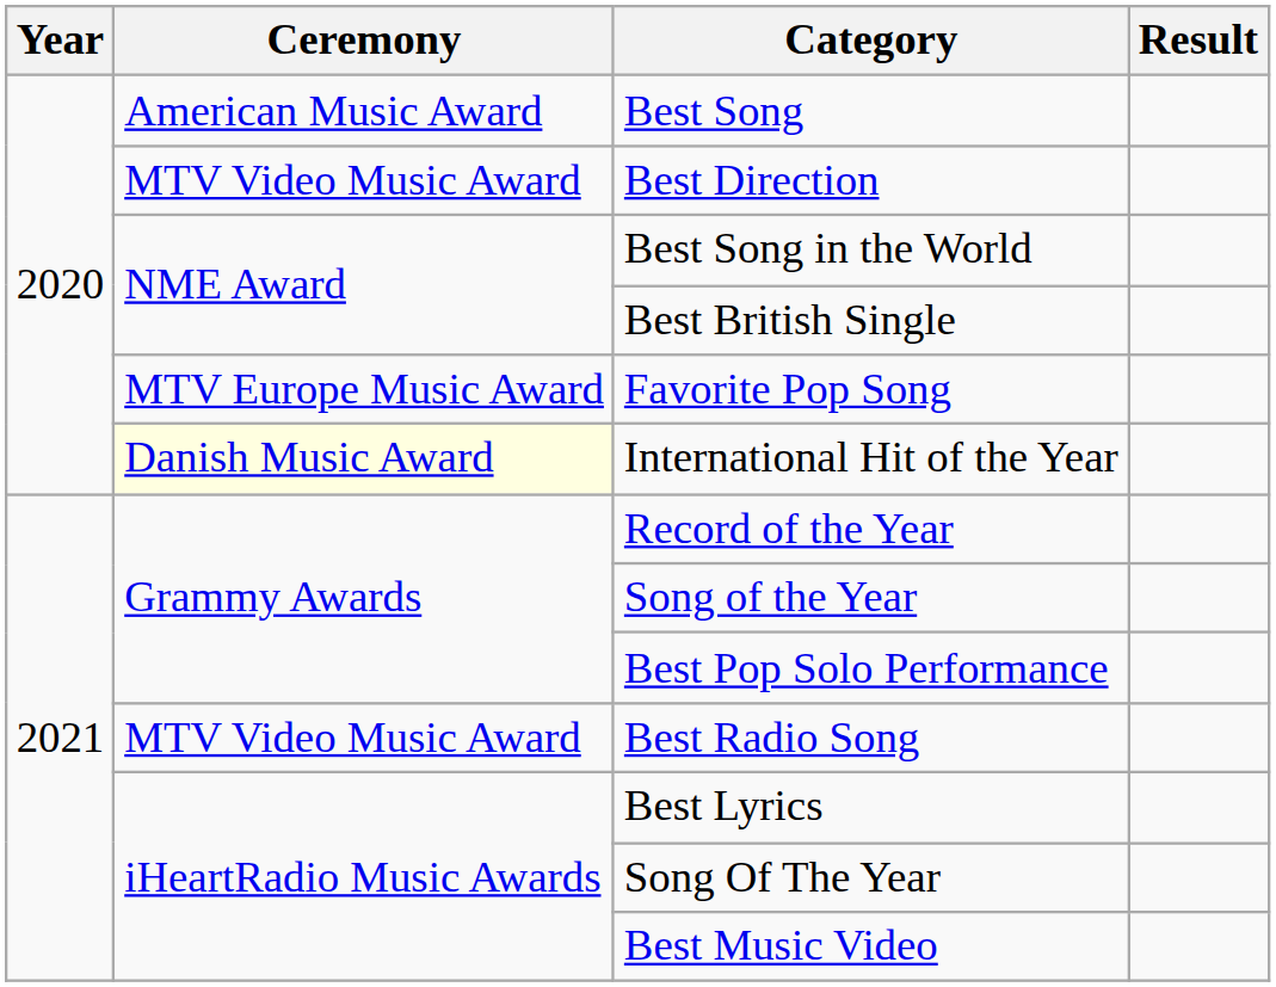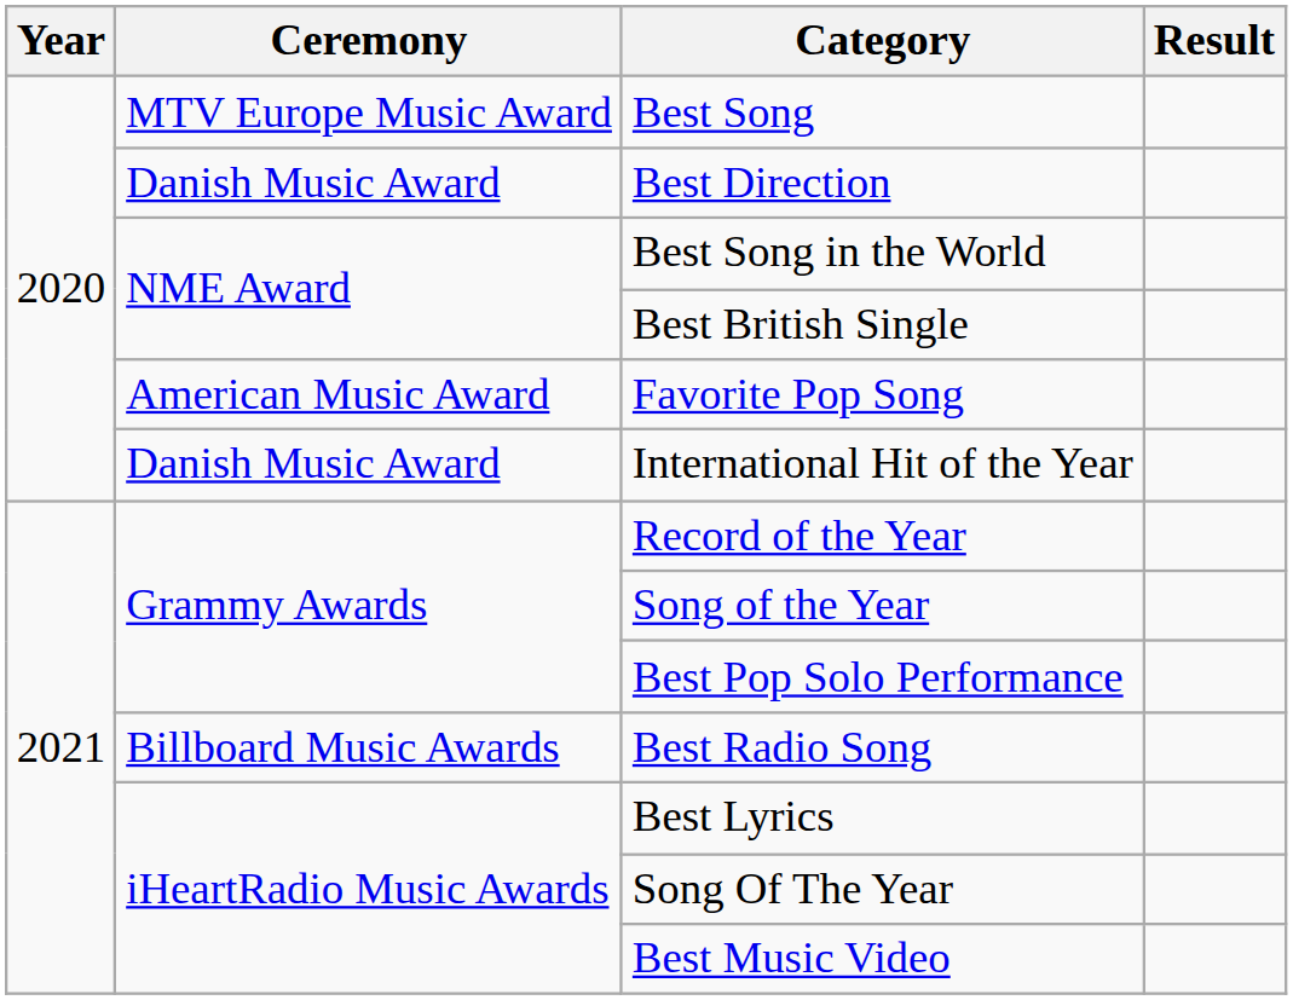Best Song | Ceremony: American Music Award -> MTV Europe Music Award
Best Direction | Ceremony: MTV Video Music Award -> Danish Music Award
Favorite Pop Song | Ceremony: MTV Europe Music Award -> American Music Award
International Hit of the Year | Ceremony: lightyellow background -> no background
Best Radio Song | Ceremony: MTV Video Music Award -> Billboard Music Awards
